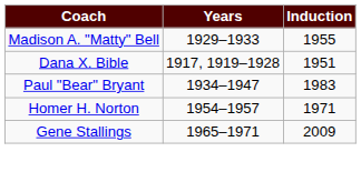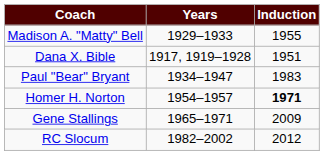Homer H. Norton | Induction: normal -> bold
+ row: RC Slocum | 1982–2002 | 2012
